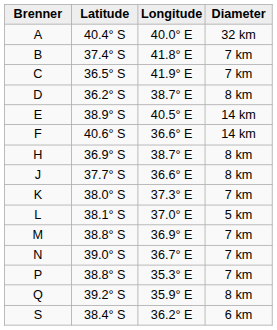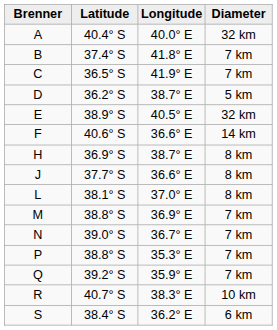D | Diameter: 8 km -> 5 km
E | Diameter: 14 km -> 32 km
- row: K | 38.0° S | 37.3° E | 7 km
L | Diameter: 5 km -> 8 km
Q | Diameter: 8 km -> 7 km
+ row: R | 40.7° S | 38.3° E | 10 km
